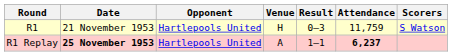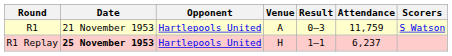R1 | Venue: H -> A
R1 Replay | Venue: A -> H
R1 Replay | Attendance: bold -> normal
